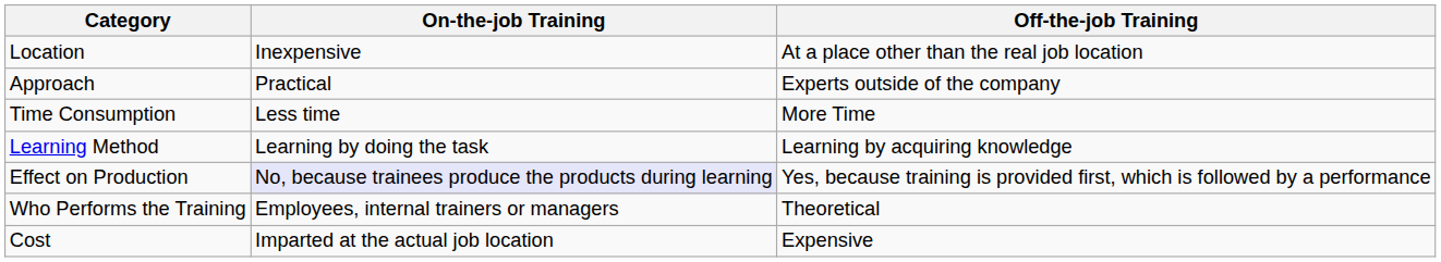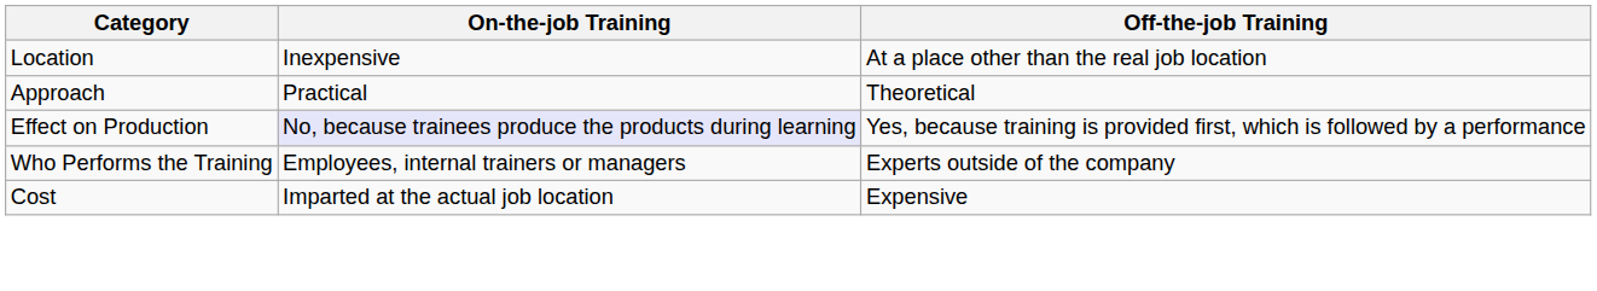Approach | Off-the-job Training: Experts outside of the company -> Theoretical
- row: Time Consumption | Less time | More Time
- row: Learning Method | Learning by doing the task | Learning by acquiring knowledge
Who Performs the Training | Off-the-job Training: Theoretical -> Experts outside of the company
